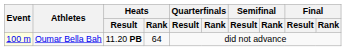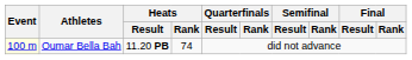Oumar Bella Bah | Heats / Rank: 64 -> 74
